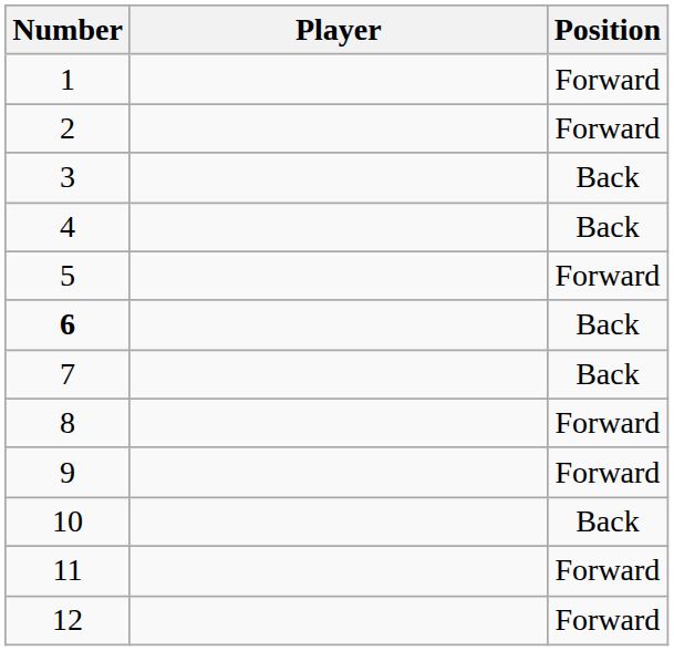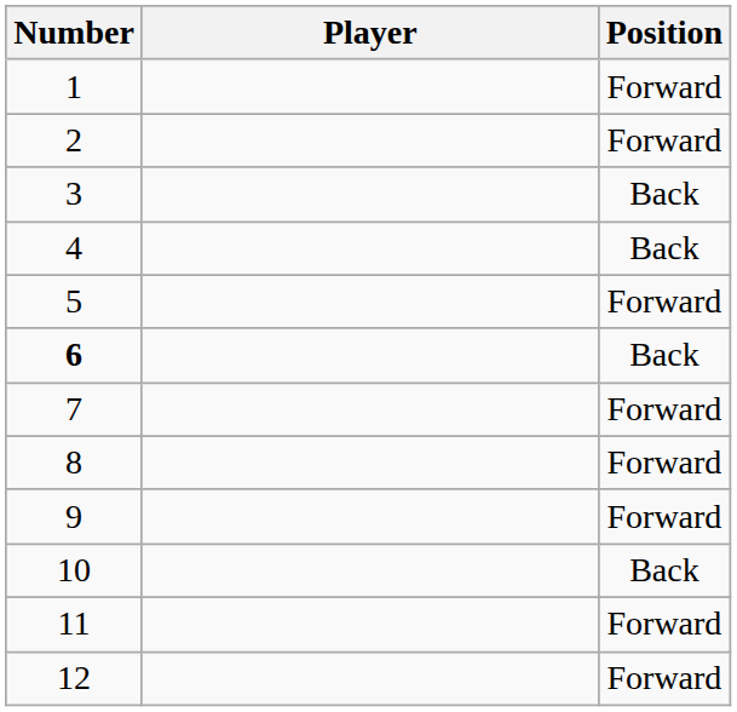7 | Position: Back -> Forward
